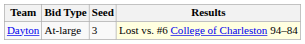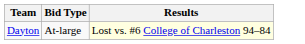- column: Seed | 3
